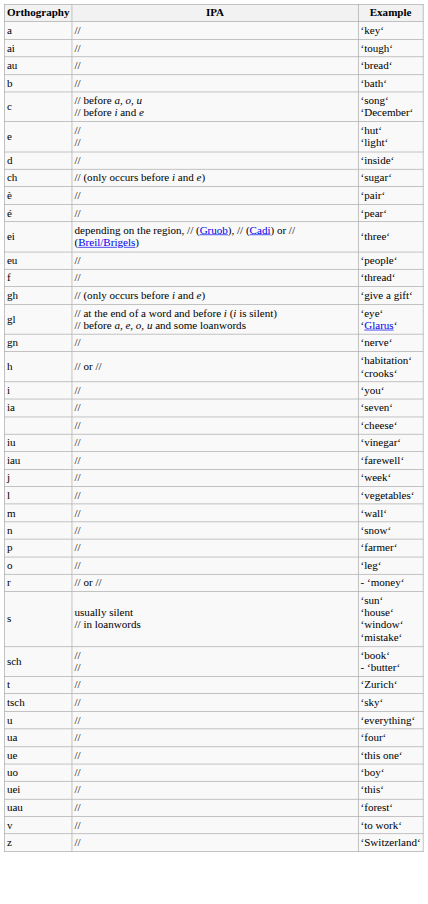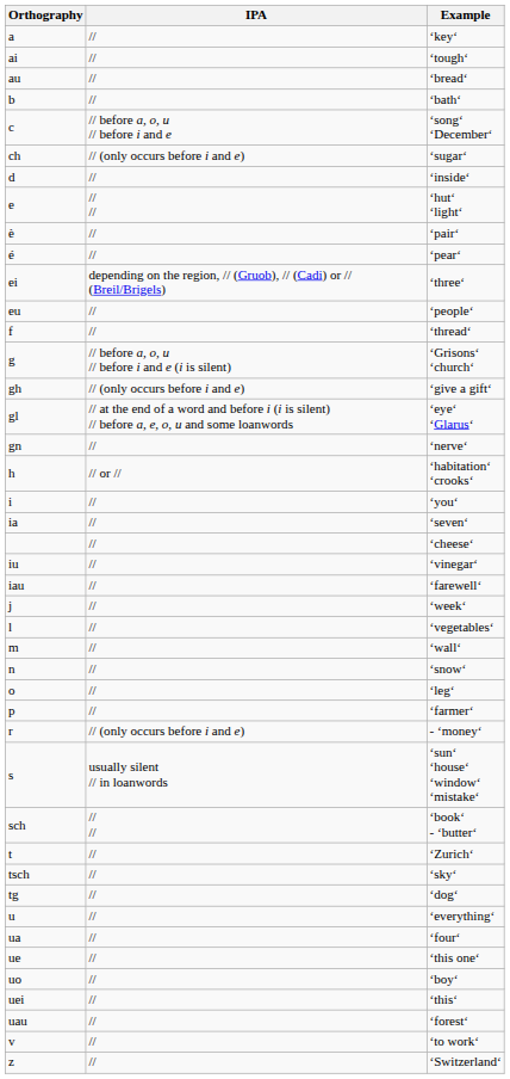rows swapped: ‘sugar‘ <-> ‘hut‘ ‘light‘
+ row: g | // before a, o, u // before i and e (i is silent) | ‘Grisons‘ ‘church‘
rows swapped: ‘leg‘ <-> ‘farmer‘
- ‘money‘ | IPA: // or // -> // (only occurs before i and e)
+ row: tg | // | ‘dog‘
